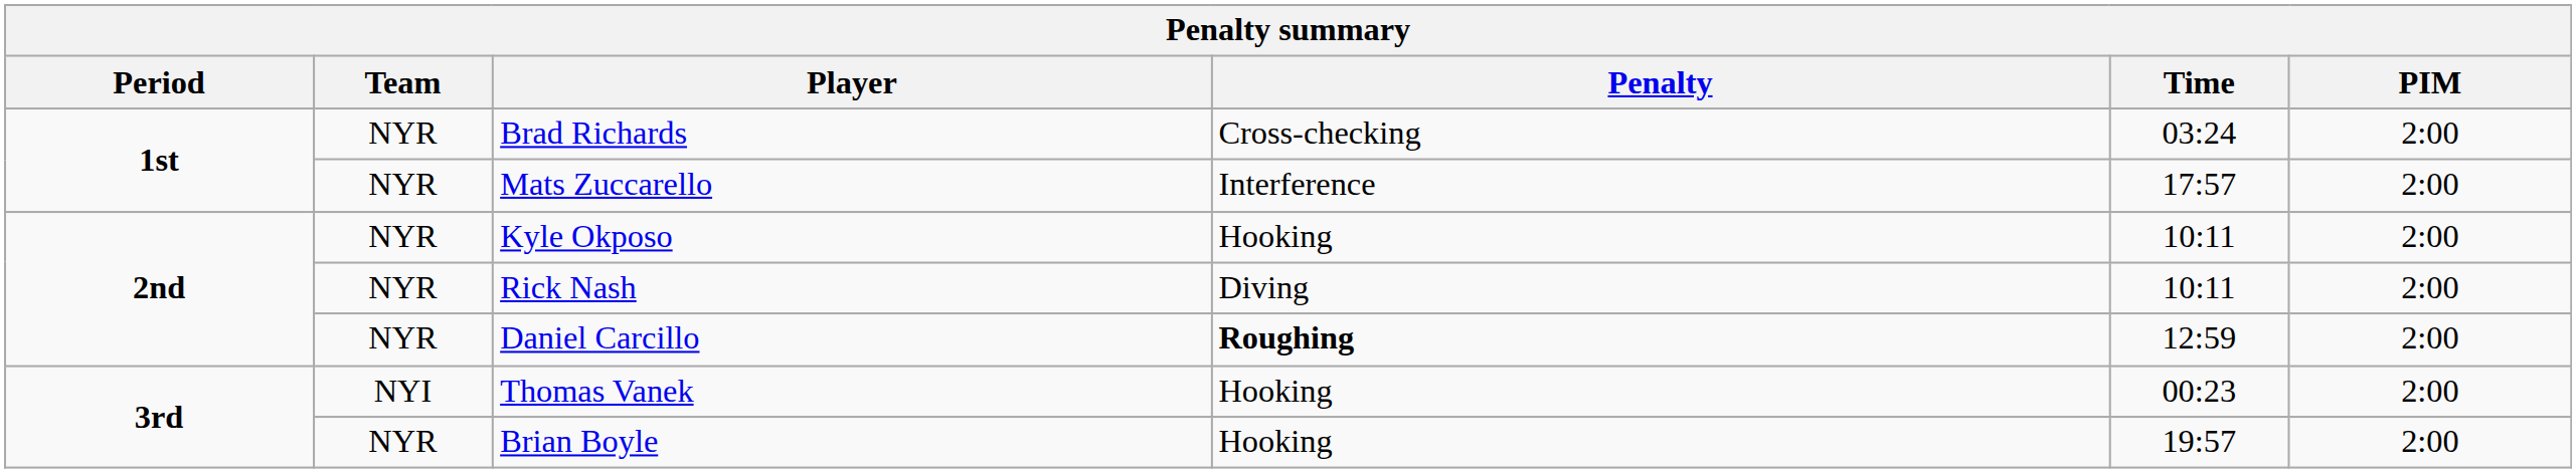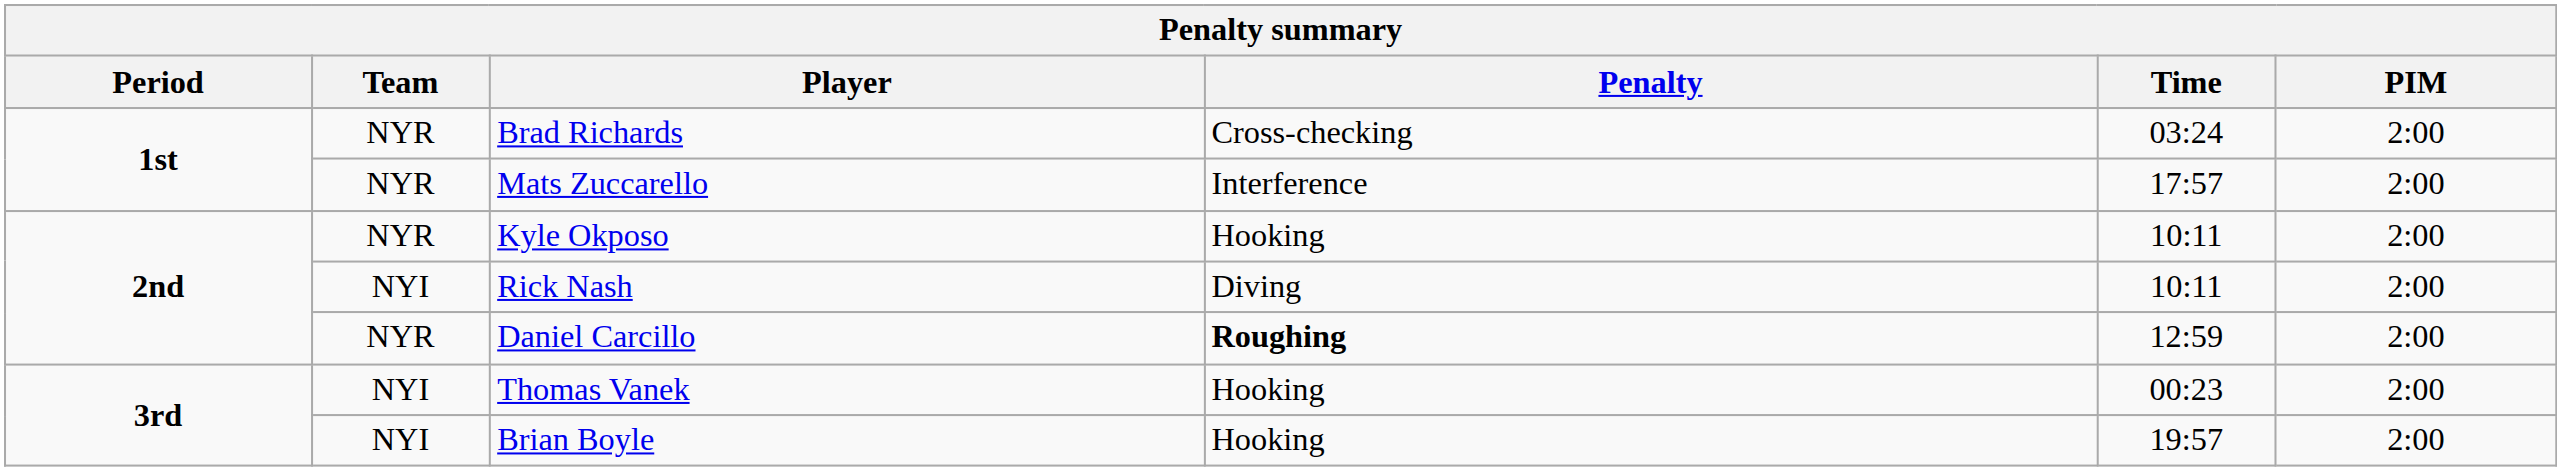Rick Nash | Team: NYR -> NYI
Brian Boyle | Team: NYR -> NYI
